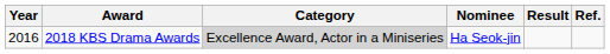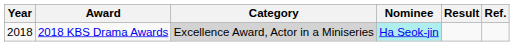2018 KBS Drama Awards | Year: 2016 -> 2018
2018 KBS Drama Awards | Nominee: no background -> paleturquoise background
